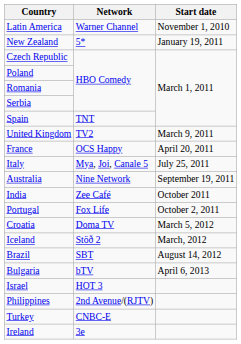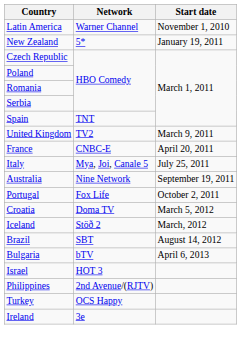France | Network: OCS Happy -> CNBC-E
- row: India | Zee Café | October 2011
Turkey | Network: CNBC-E -> OCS Happy
